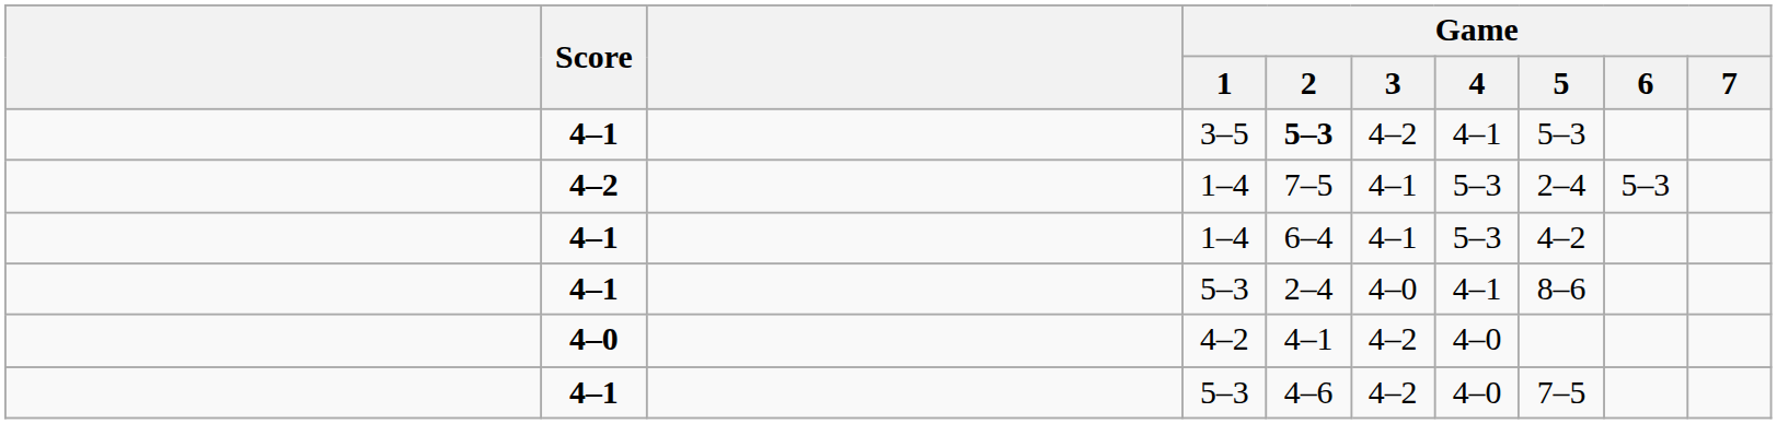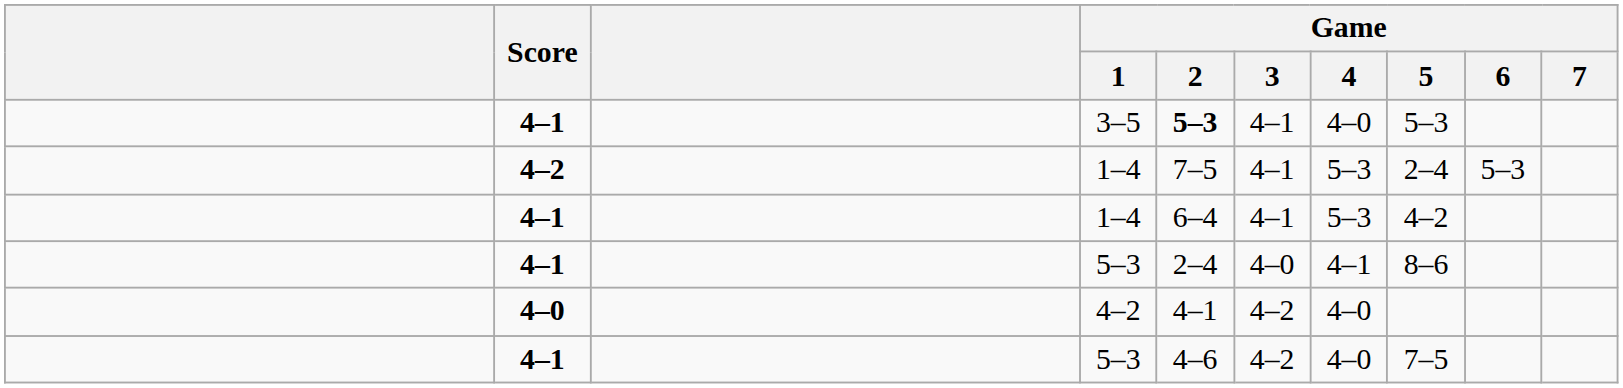3–5 | Game / 3: 4–2 -> 4–1
3–5 | Game / 4: 4–1 -> 4–0
